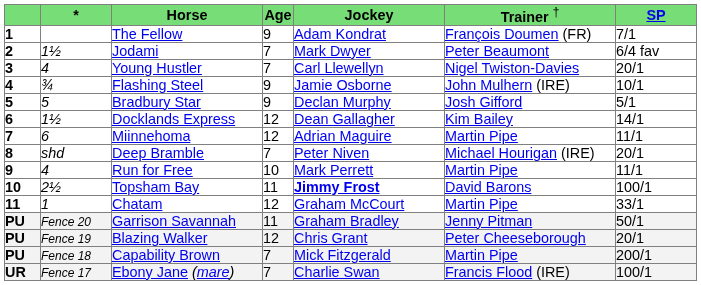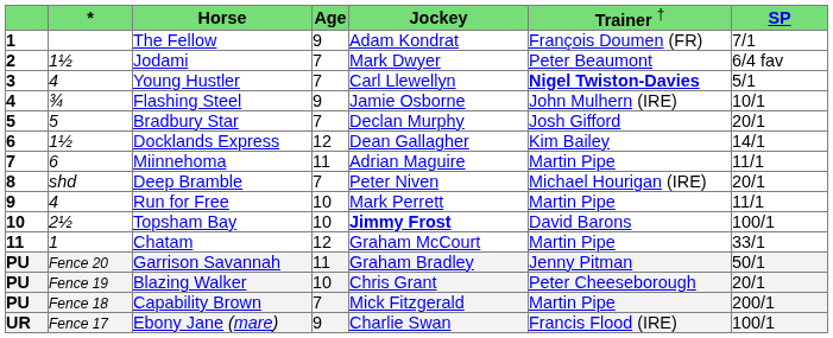Young Hustler | column 6: normal -> bold
Young Hustler | column 7: 20/1 -> 5/1
Bradbury Star | column 4: 9 -> 7
Bradbury Star | column 7: 5/1 -> 20/1
Miinnehoma | column 4: 12 -> 11
Topsham Bay | column 4: 11 -> 10
Blazing Walker | column 4: 12 -> 10
Ebony Jane (mare) | column 4: 7 -> 9
